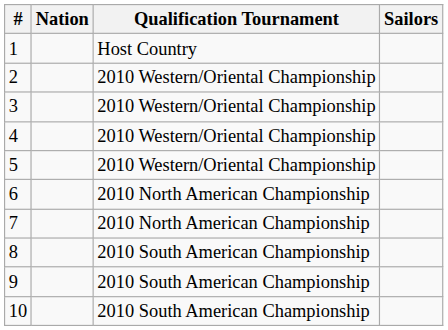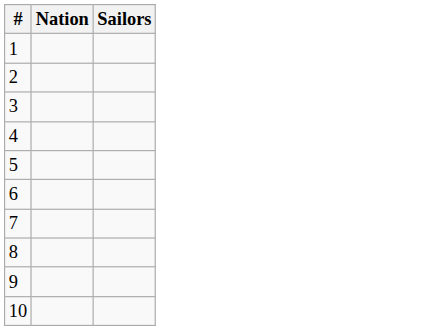- column: Qualification Tournament | Host Country | 2010 Western/Oriental Championship | 2010 Western/Oriental Championship | 2010 Western/Oriental Championship | 2010 Western/Oriental Championship | 2010 North American Championship | 2010 North American Championship | 2010 South American Championship | 2010 South American Championship | 2010 South American Championship
